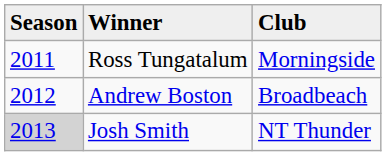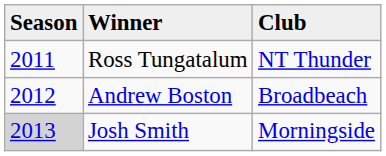Ross Tungatalum | Club: Morningside -> NT Thunder
Josh Smith | Club: NT Thunder -> Morningside
